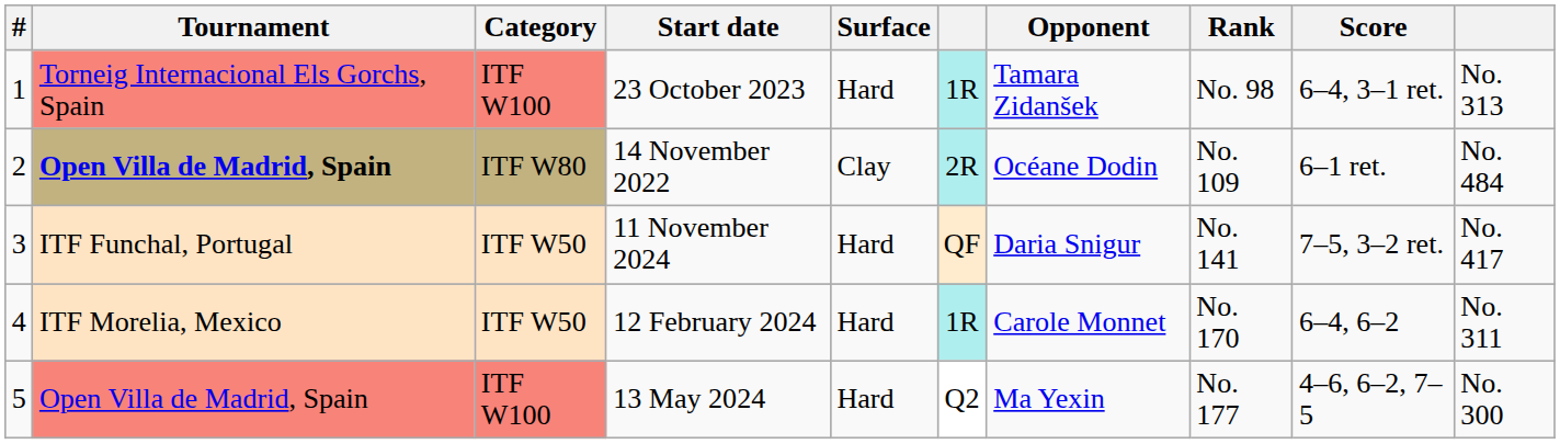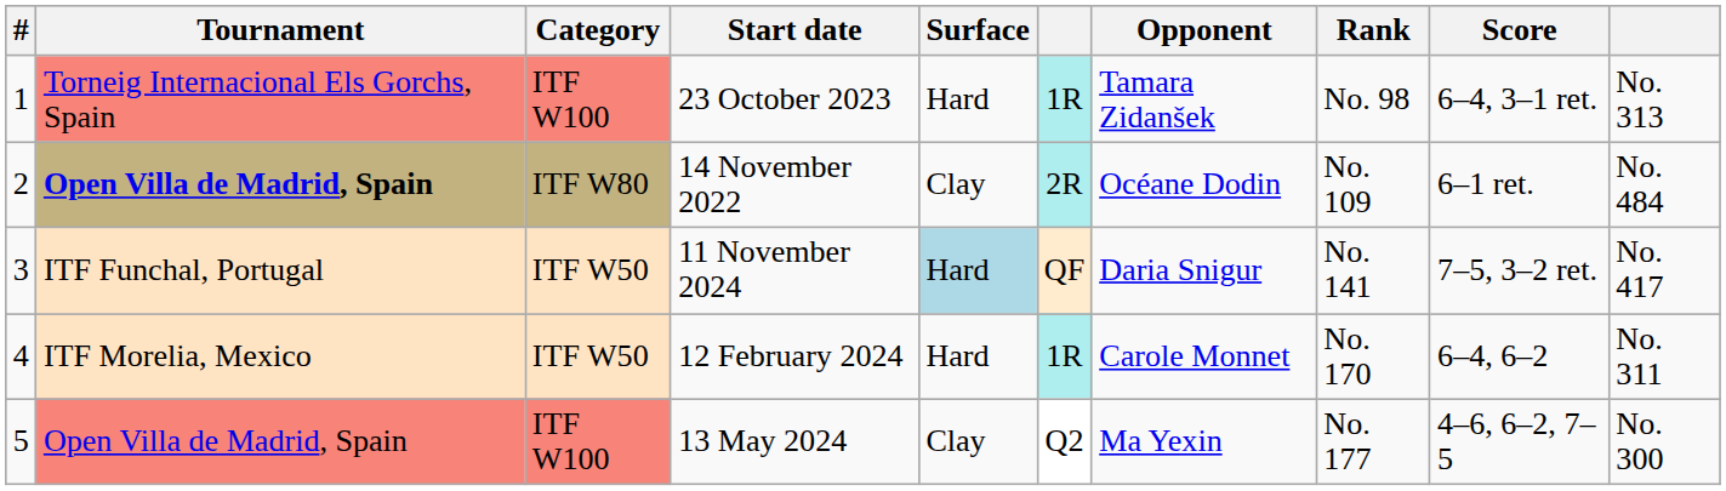11 November 2024 | Surface: no background -> lightblue background
13 May 2024 | Surface: Hard -> Clay
